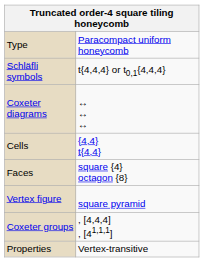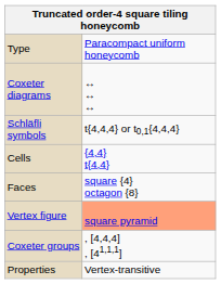rows swapped: Schläfli symbols <-> Coxeter diagrams
Vertex figure | column 2: no background -> lightsalmon background
